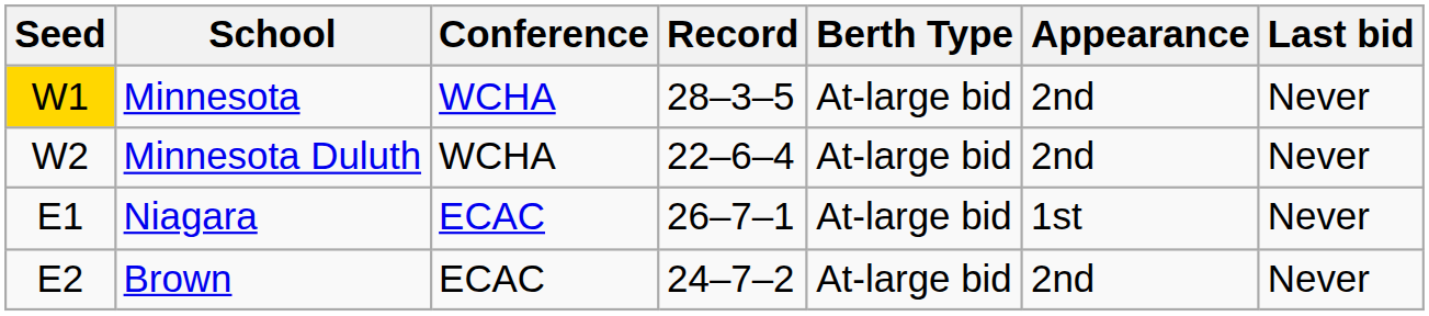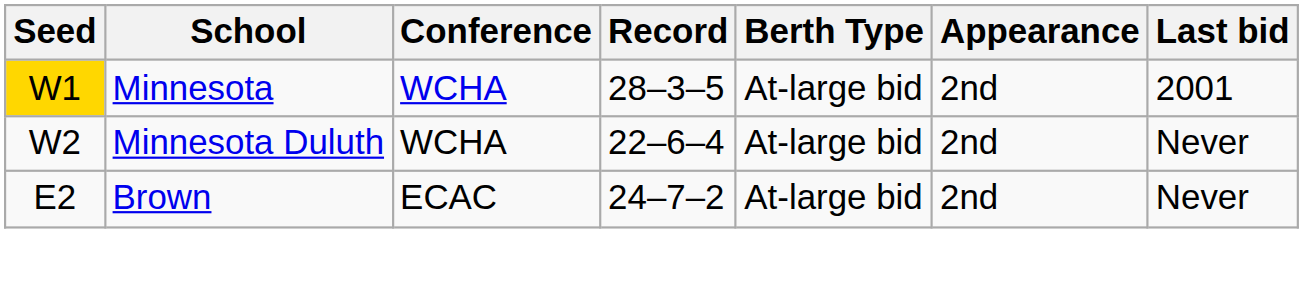Minnesota | Last bid: Never -> 2001
- row: E1 | Niagara | ECAC | 26–7–1 | At-large bid | 1st | Never
